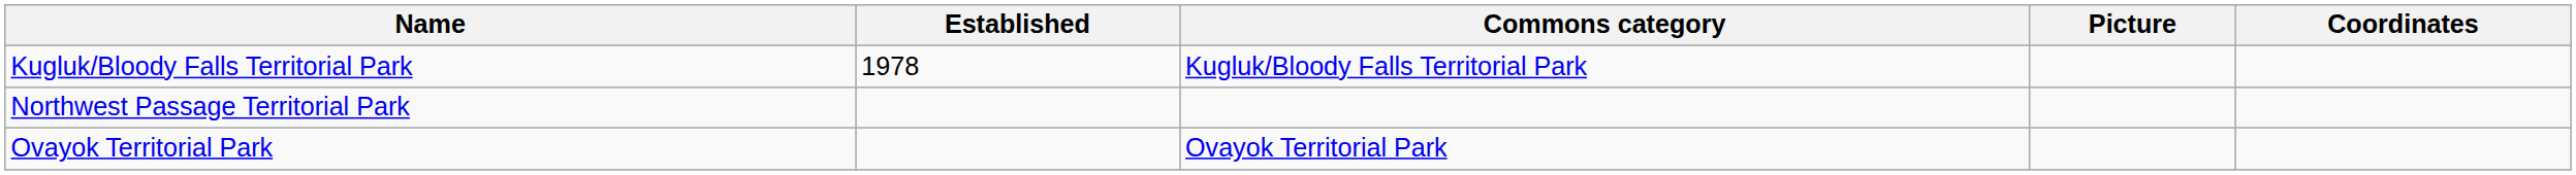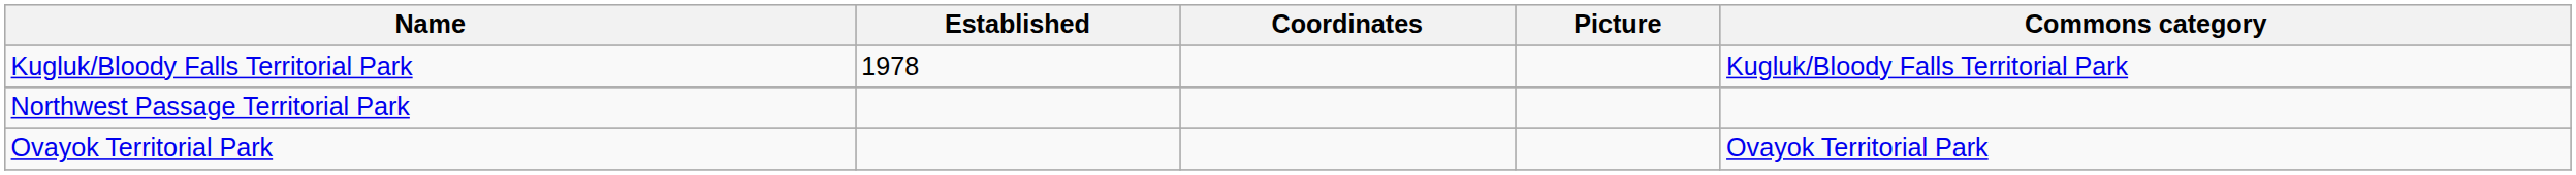columns swapped: Commons category <-> Coordinates
